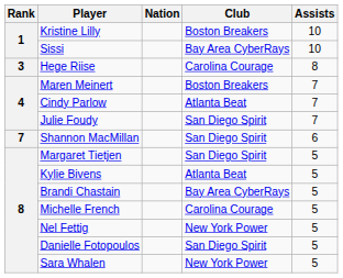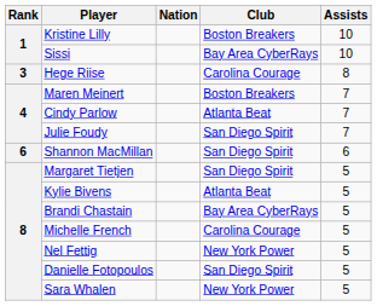Shannon MacMillan | Rank: 7 -> 6
